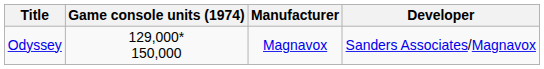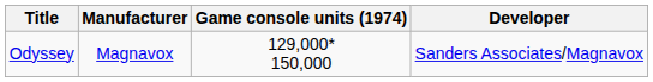columns swapped: Game console units (1974) <-> Manufacturer
